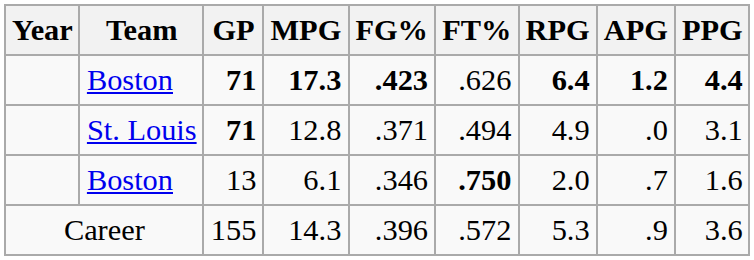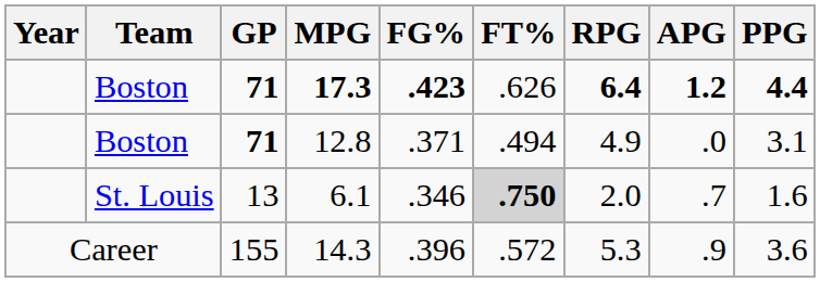12.8 | Team: St. Louis -> Boston
6.1 | Team: Boston -> St. Louis
6.1 | FT%: no background -> lightgrey background
